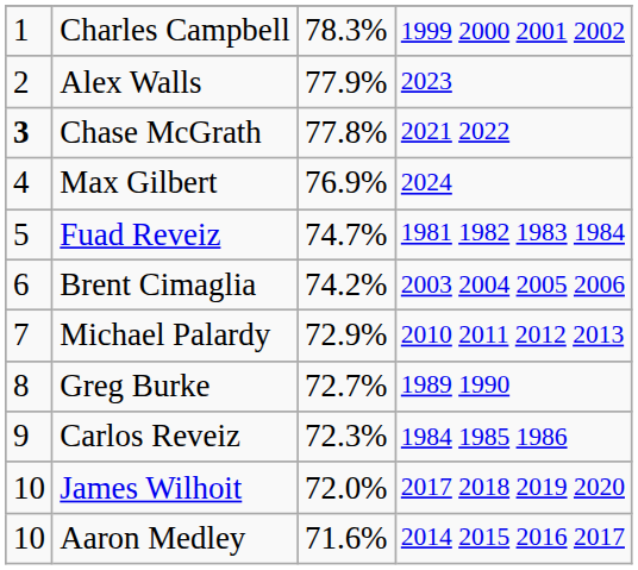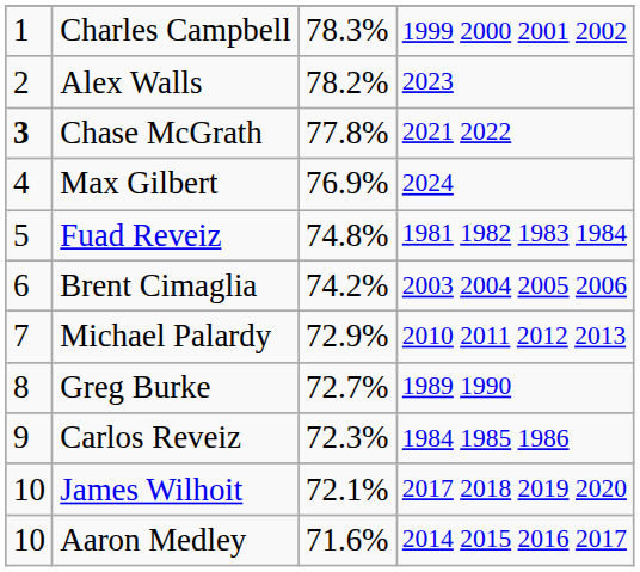Alex Walls | column 3: 77.9% -> 78.2%
Fuad Reveiz | column 3: 74.7% -> 74.8%
James Wilhoit | column 3: 72.0% -> 72.1%
